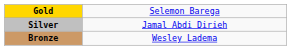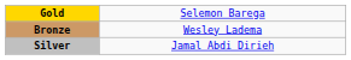rows swapped: Silver <-> Bronze
